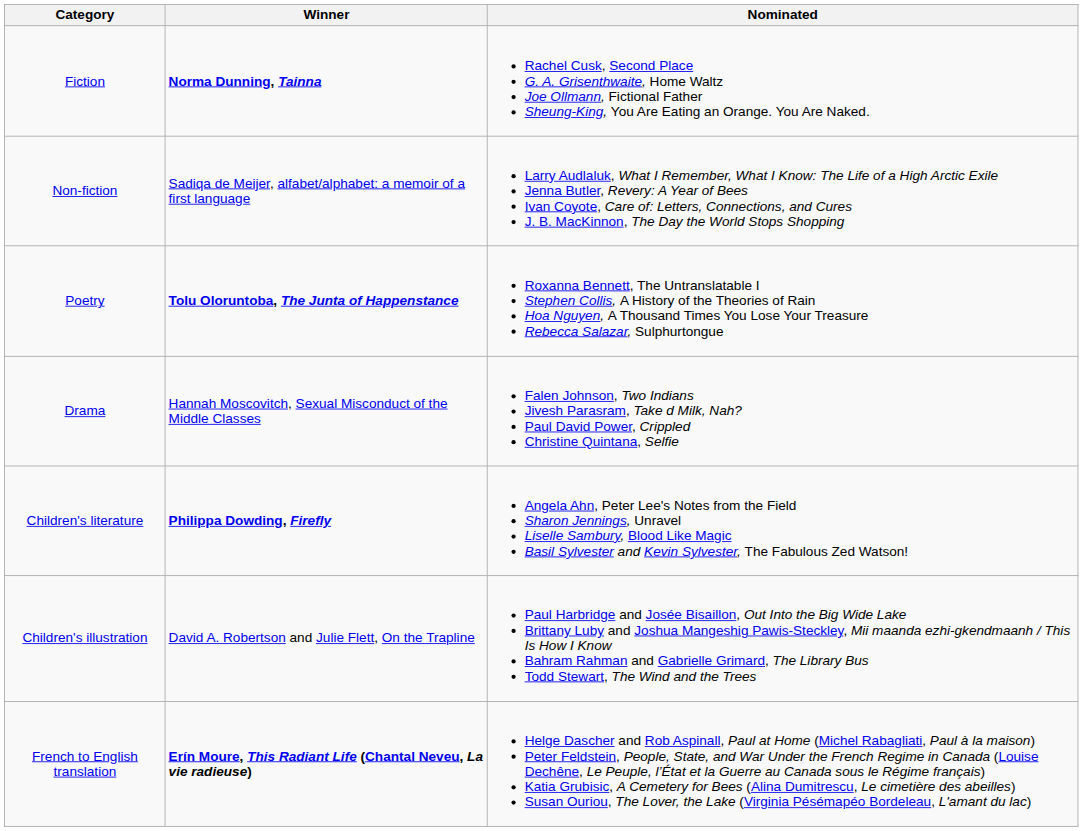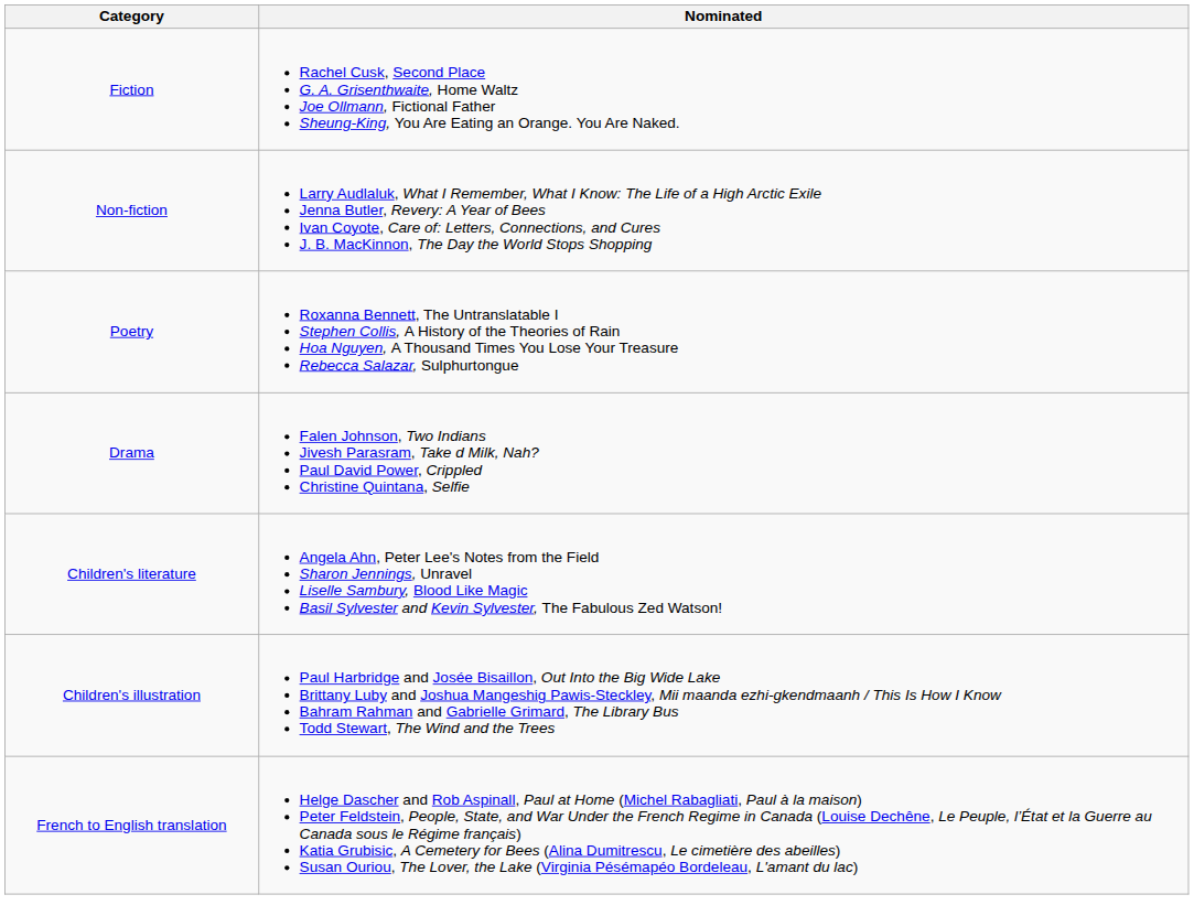- column: Winner | Norma Dunning, Tainna | Sadiqa de Meijer, alfabet/alphabet: a memoir of a first language | Tolu Oloruntoba, The Junta of Happenstance | Hannah Moscovitch, Sexual Misconduct of the Middle Classes | Philippa Dowding, Firefly | David A. Robertson and Julie Flett, On the Trapline | Erín Moure, This Radiant Life (Chantal Neveu, La vie radieuse)
